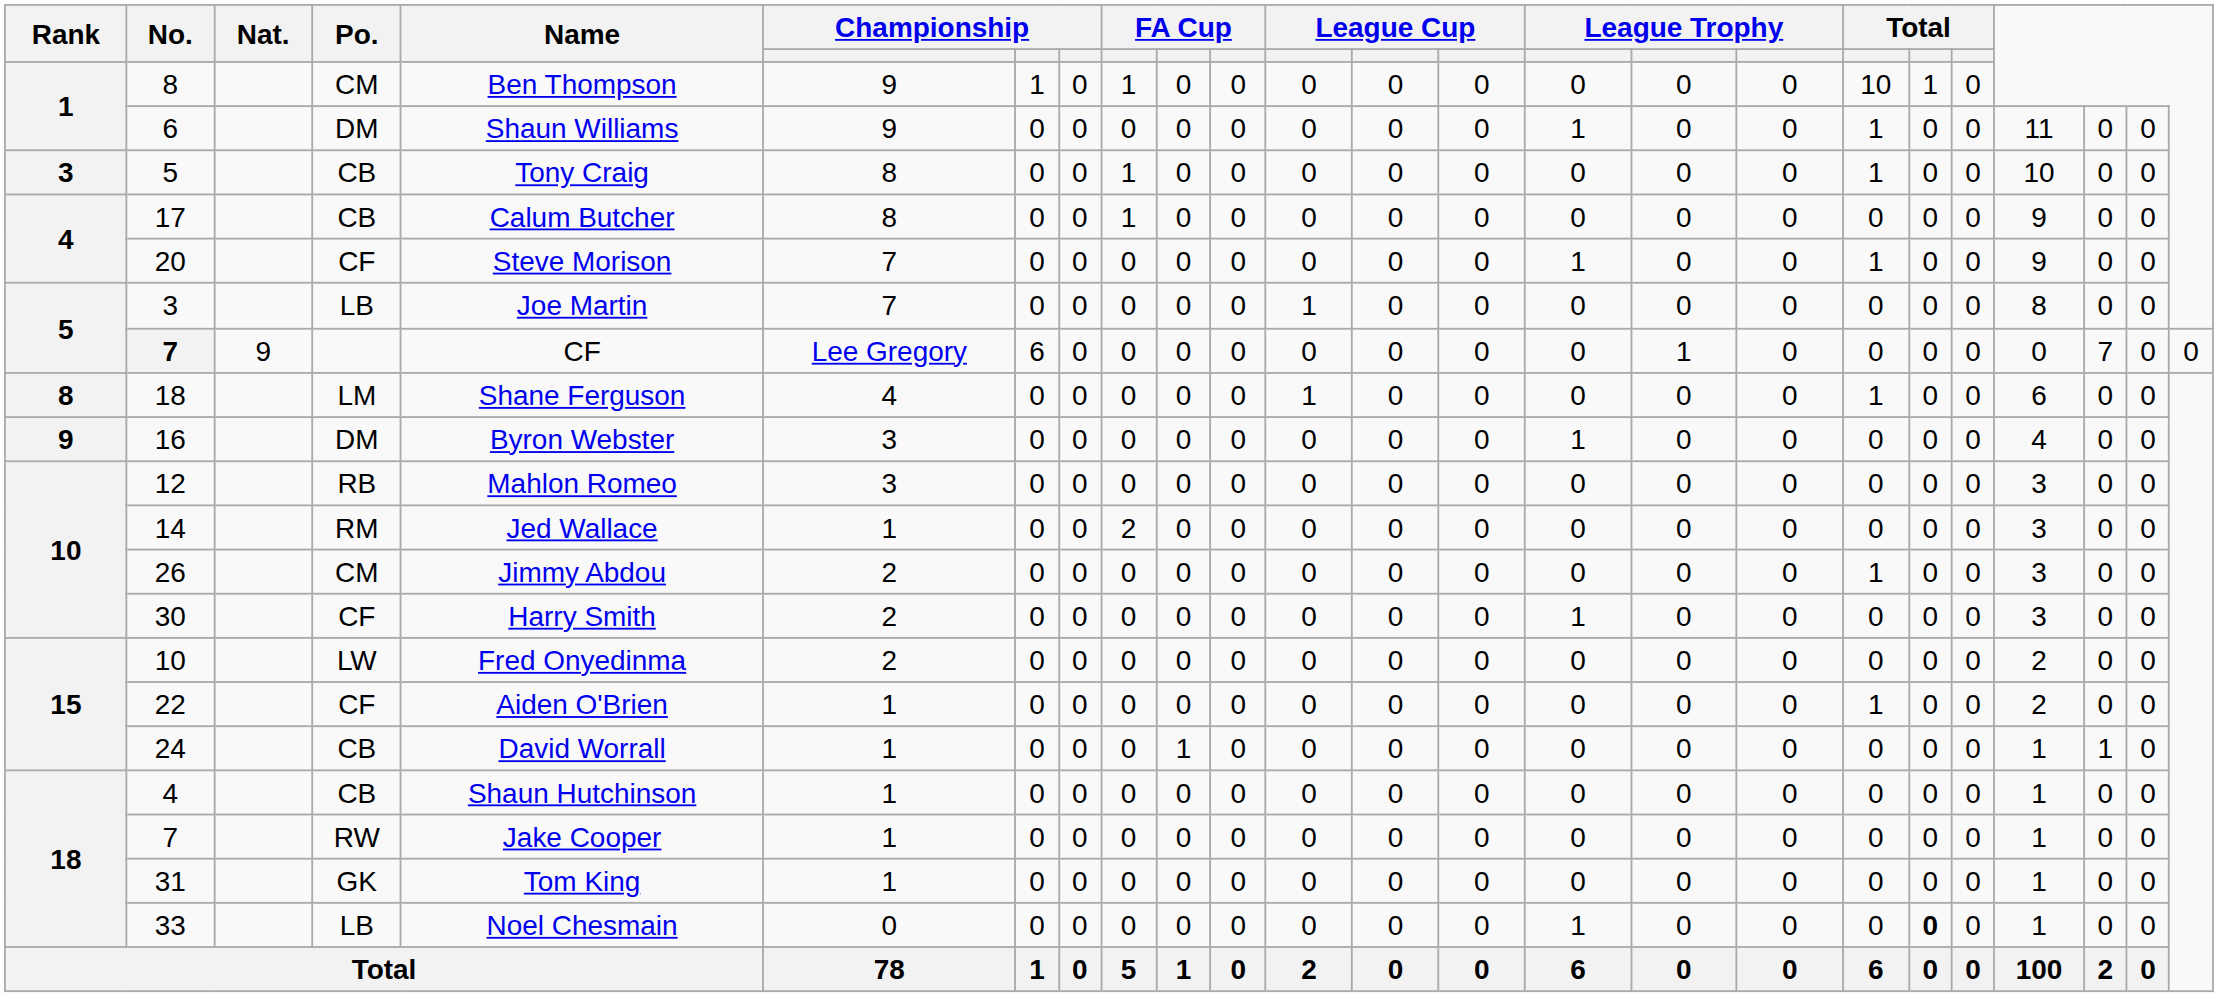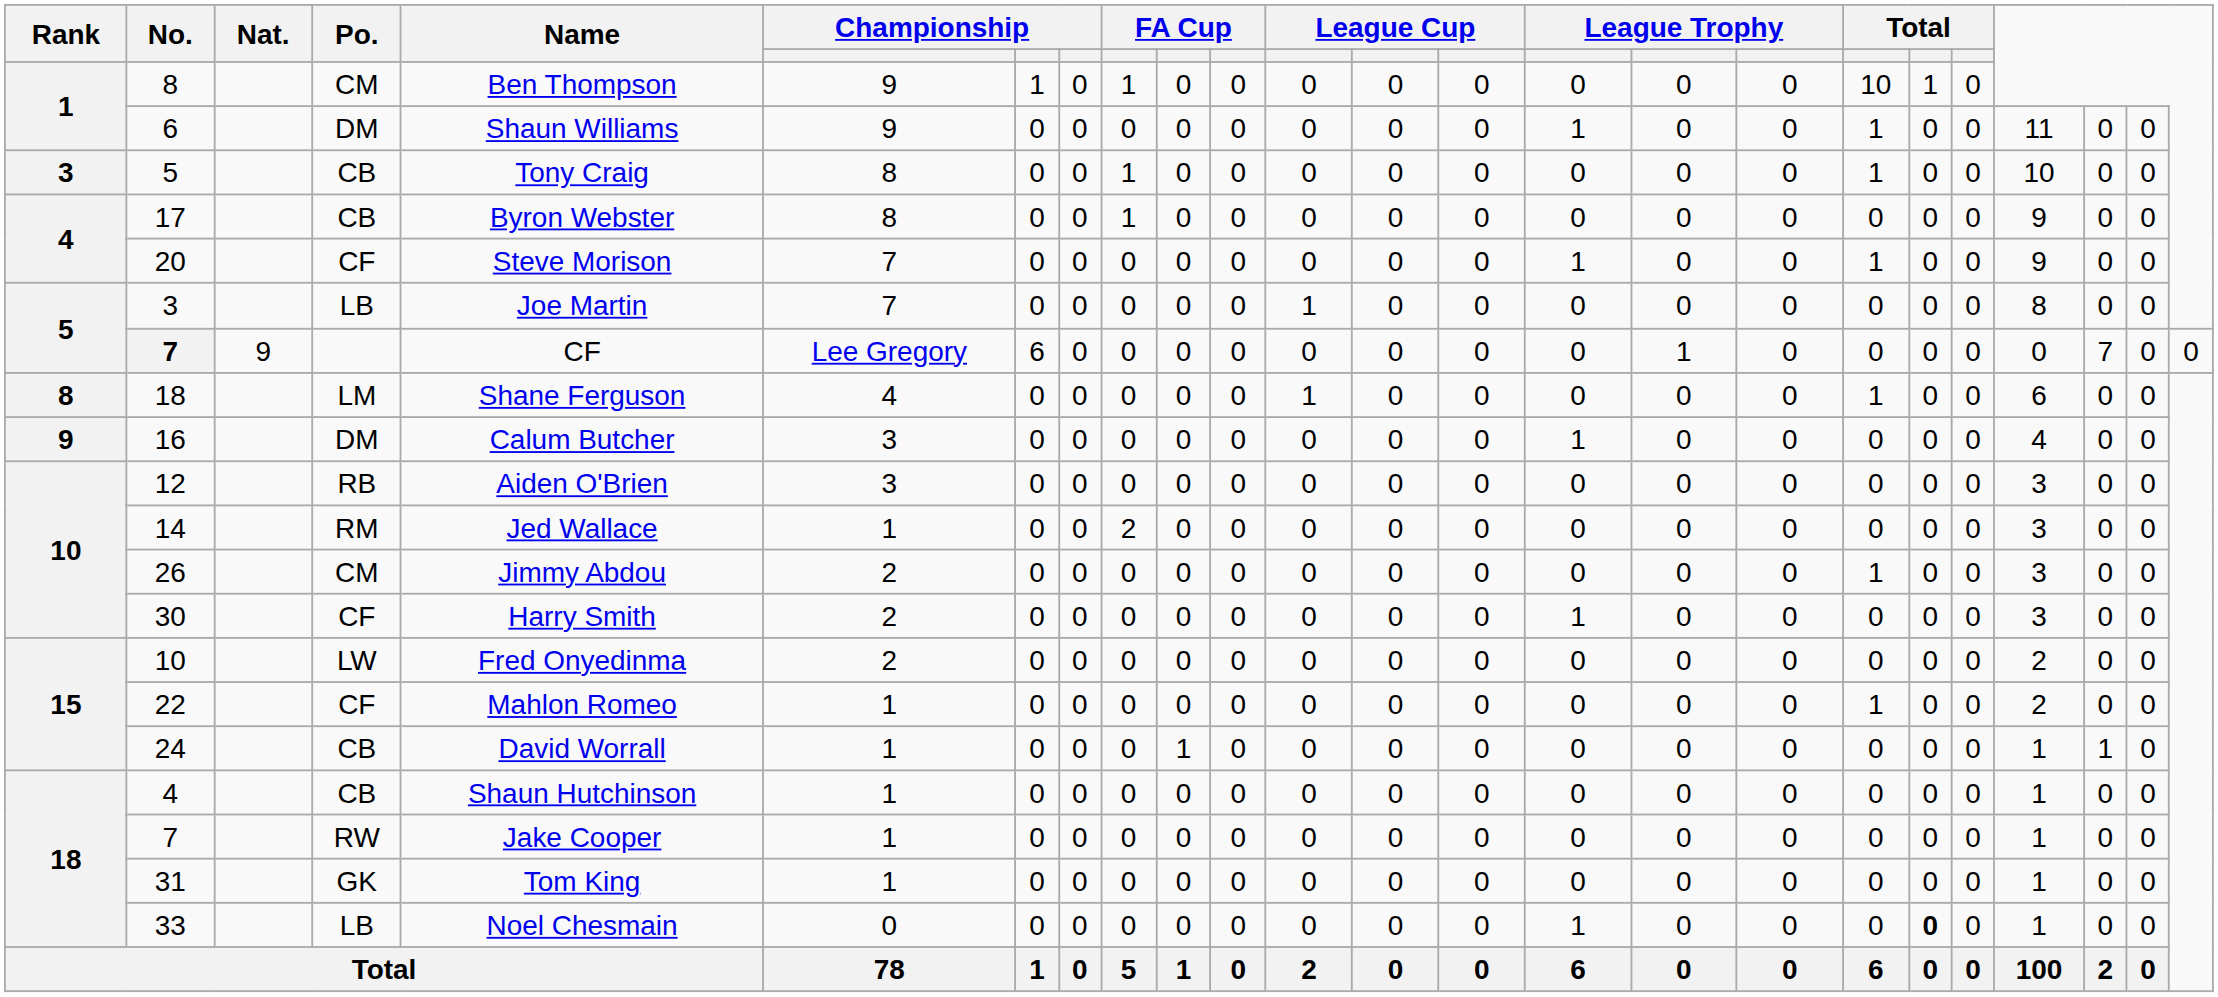17 | Name: Calum Butcher -> Byron Webster
16 | Name: Byron Webster -> Calum Butcher
12 | Name: Mahlon Romeo -> Aiden O'Brien
22 | Name: Aiden O'Brien -> Mahlon Romeo
